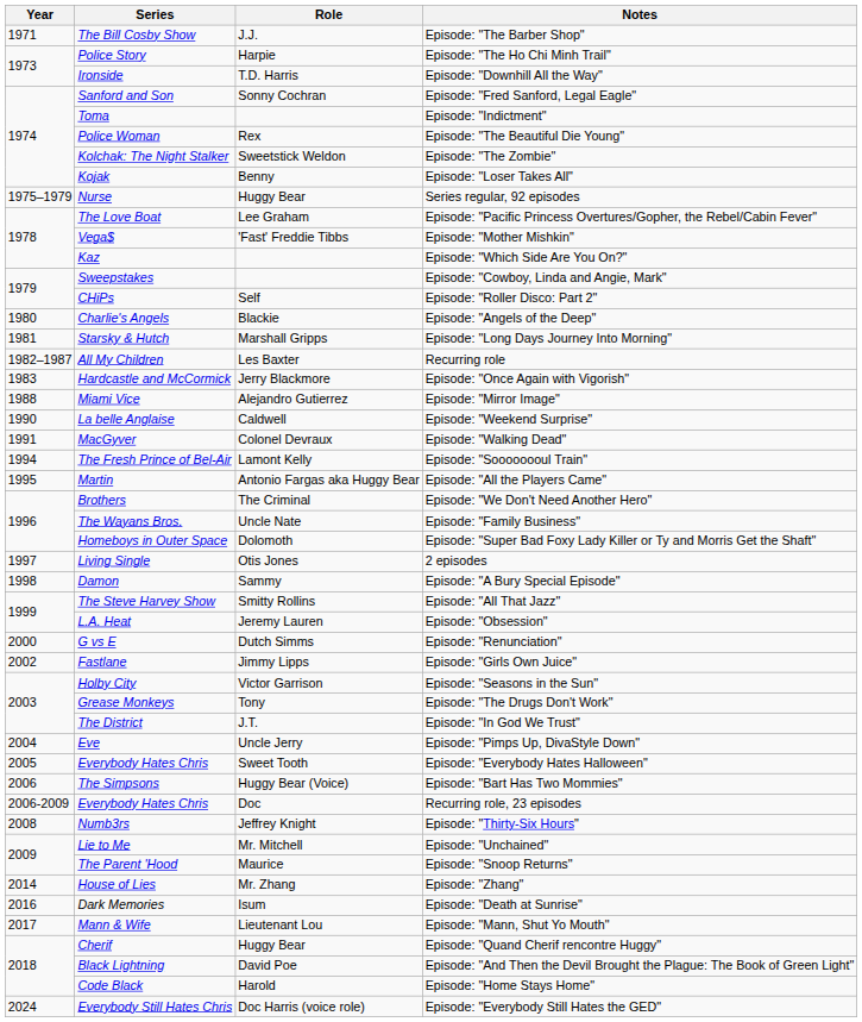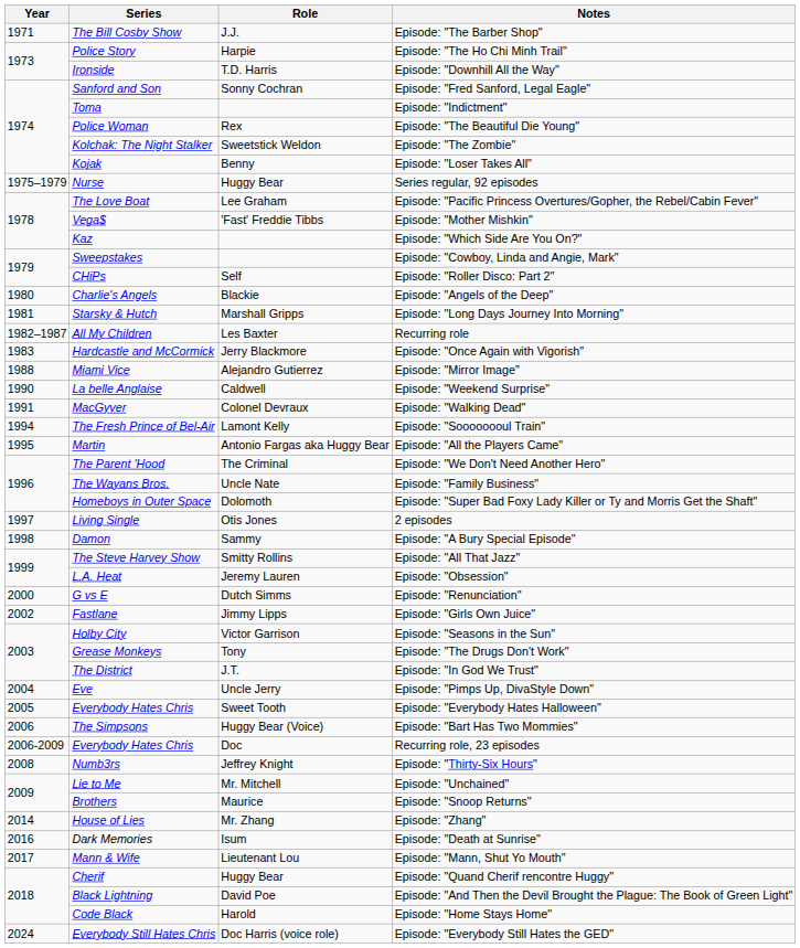Episode: "We Don't Need Another Hero" | Series: Brothers -> The Parent 'Hood
Episode: "Snoop Returns" | Series: The Parent 'Hood -> Brothers
